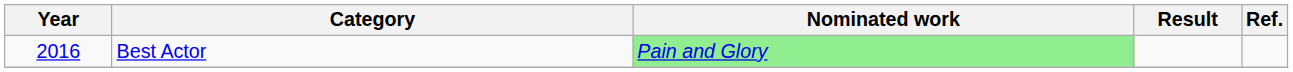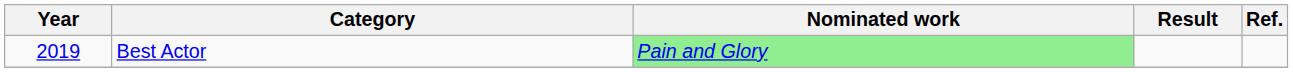Best Actor | Year: 2016 -> 2019
